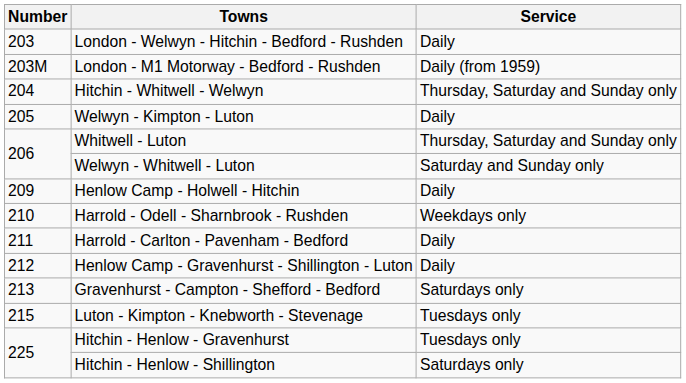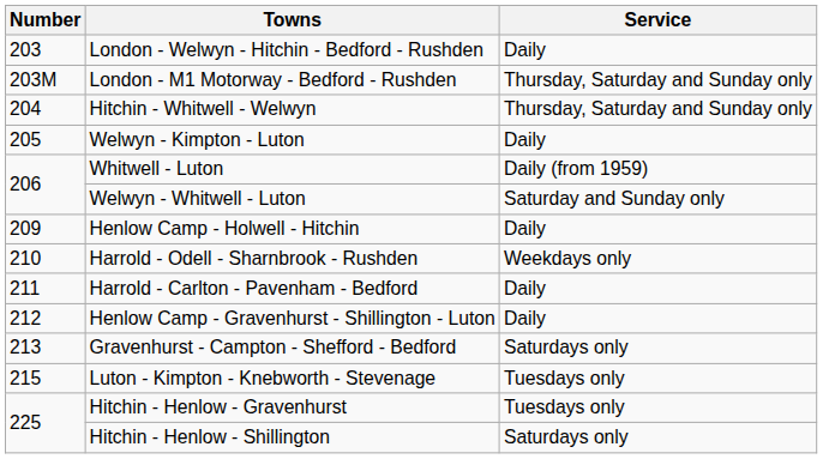London - M1 Motorway - Bedford - Rushden | Service: Daily (from 1959) -> Thursday, Saturday and Sunday only
Whitwell - Luton | Service: Thursday, Saturday and Sunday only -> Daily (from 1959)
